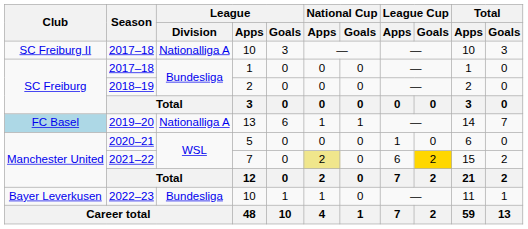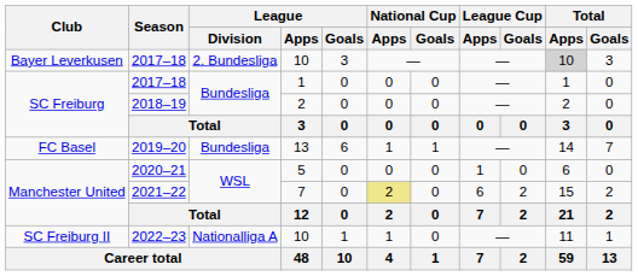2017–18 / 10 | Club: SC Freiburg II -> Bayer Leverkusen
2017–18 / 10 | League / Division: Nationalliga A -> 2. Bundesliga
2017–18 / 10 | Total / Apps: no background -> lightgrey background
2019–20 | Club: lightblue background -> no background
2019–20 | League / Division: Nationalliga A -> Bundesliga
2021–22 | League Cup / Goals: gold background -> no background
2022–23 | Club: Bayer Leverkusen -> SC Freiburg II
2022–23 | League / Division: Bundesliga -> Nationalliga A
